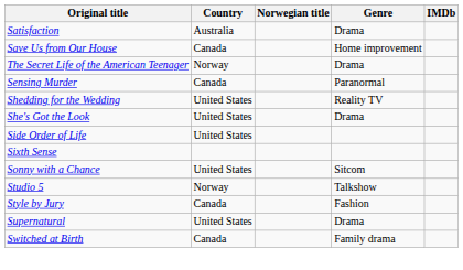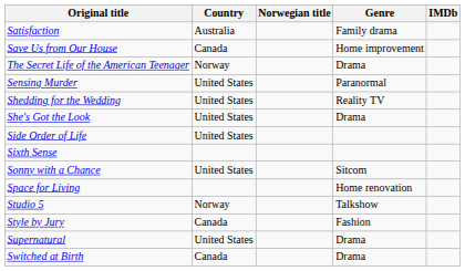Satisfaction | Genre: Drama -> Family drama
Sensing Murder | Country: Canada -> United States
+ row: Space for Living | Home renovation
Switched at Birth | Genre: Family drama -> Drama
